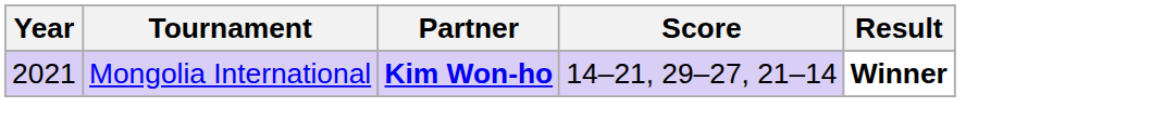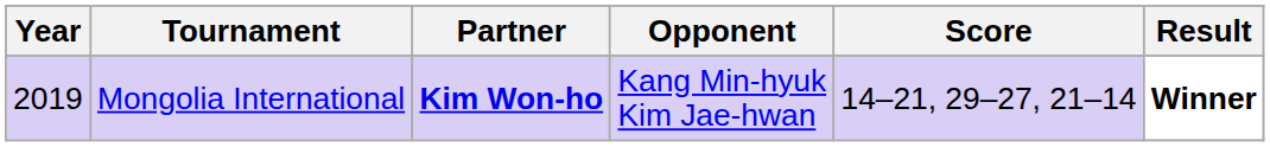+ column: Opponent | Kang Min-hyuk Kim Jae-hwan
Mongolia International | Year: 2021 -> 2019
